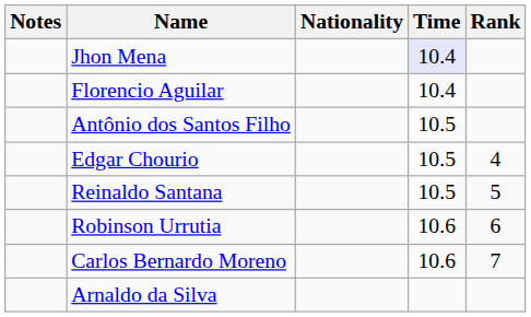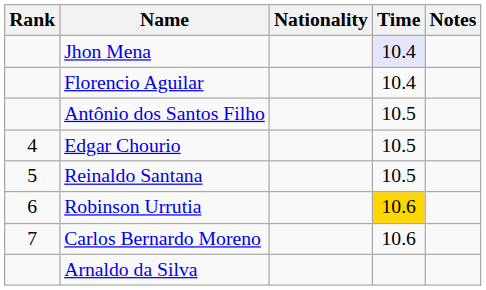columns swapped: Rank <-> Notes
Robinson Urrutia | Time: no background -> gold background
